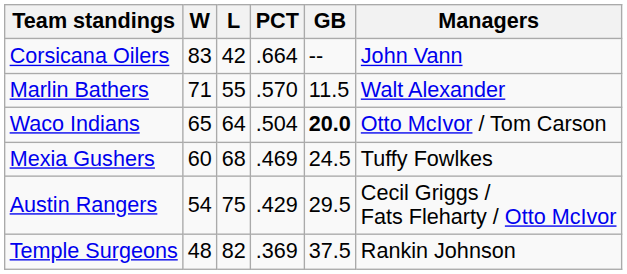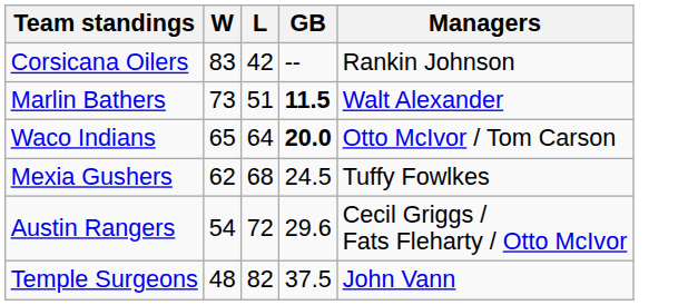- column: PCT | .664 | .570 | .504 | .469 | .429 | .369
Corsicana Oilers | Managers: John Vann -> Rankin Johnson
Marlin Bathers | W: 71 -> 73
Marlin Bathers | L: 55 -> 51
Marlin Bathers | GB: normal -> bold
Mexia Gushers | W: 60 -> 62
Austin Rangers | L: 75 -> 72
Austin Rangers | GB: 29.5 -> 29.6
Temple Surgeons | Managers: Rankin Johnson -> John Vann
